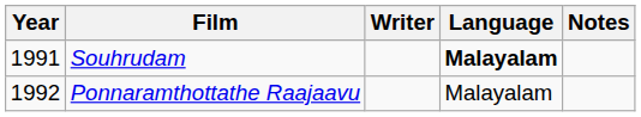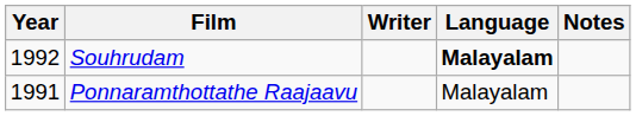Souhrudam | Year: 1991 -> 1992
Ponnaramthottathe Raajaavu | Year: 1992 -> 1991
